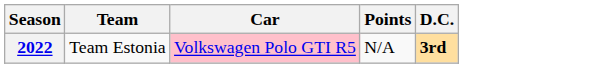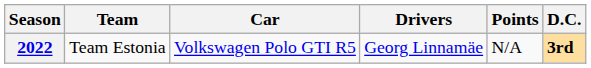+ column: Drivers | Georg Linnamäe
2022 | Car: pink background -> no background
